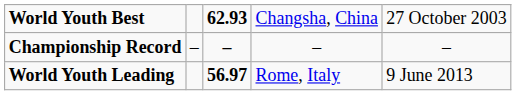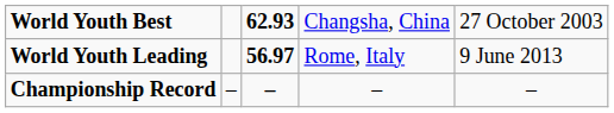rows swapped: Championship Record <-> World Youth Leading
